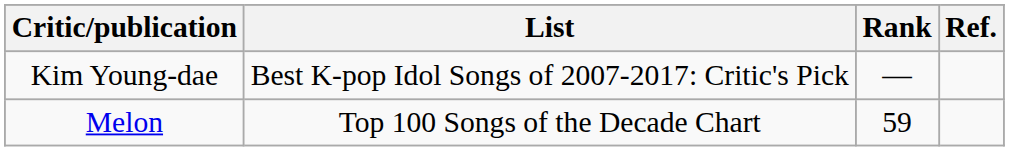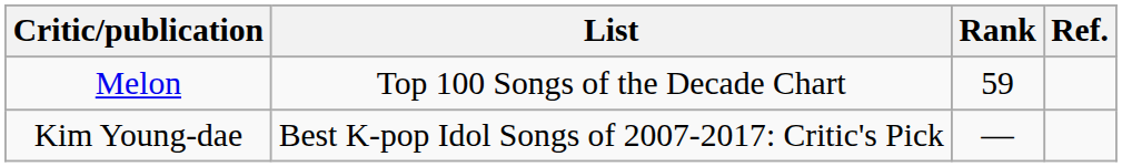rows swapped: Melon <-> Kim Young-dae
